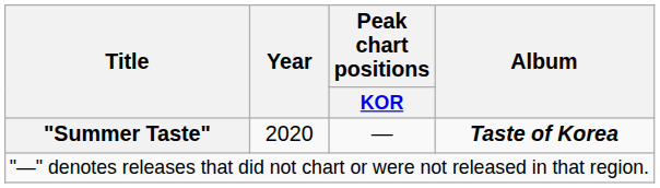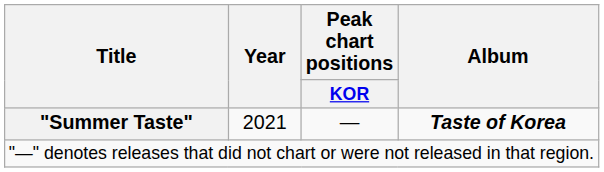"Summer Taste" | Year: 2020 -> 2021
